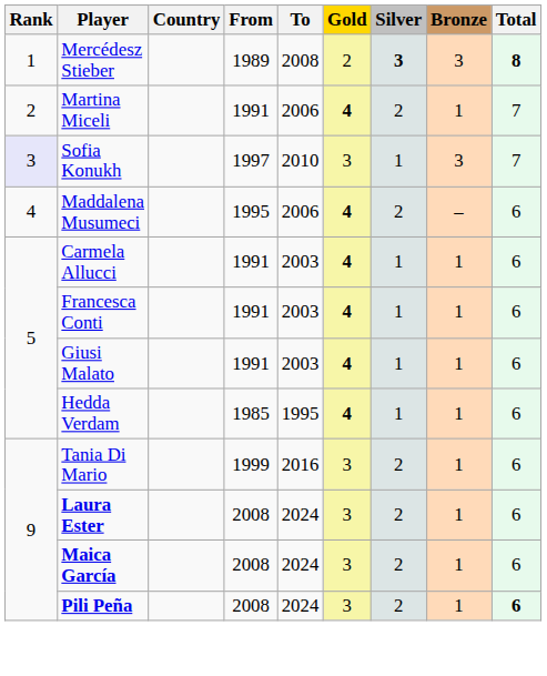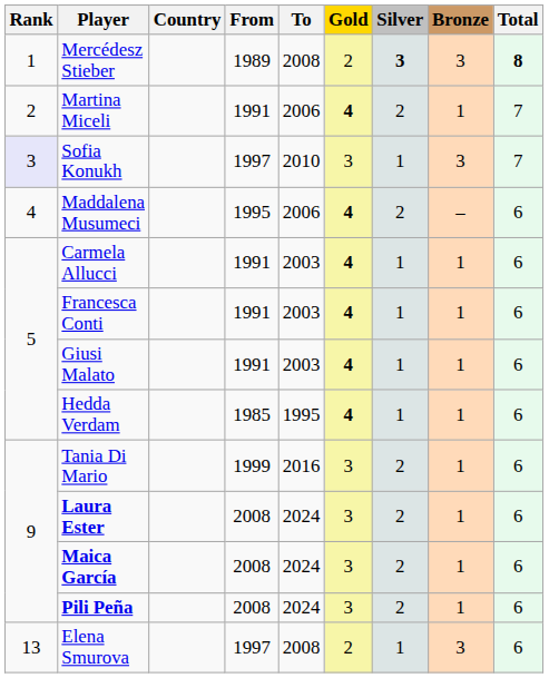Pili Peña | Total: bold -> normal
+ row: 13 | Elena Smurova | 1997 | 2008 | 2 | 1 | 3 | 6
